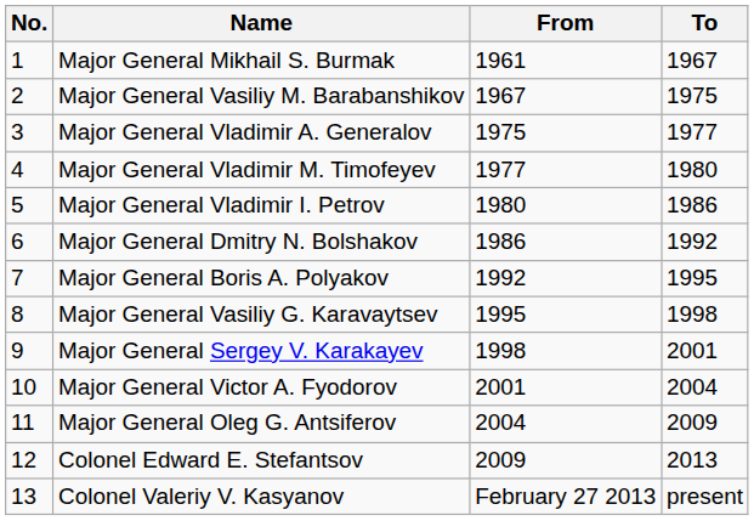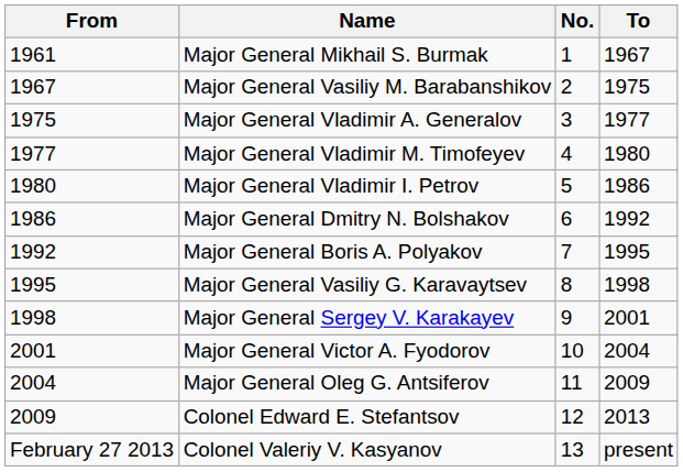columns swapped: No. <-> From
